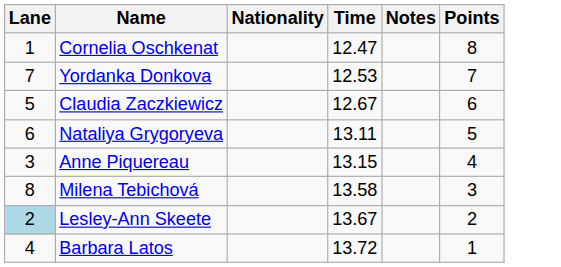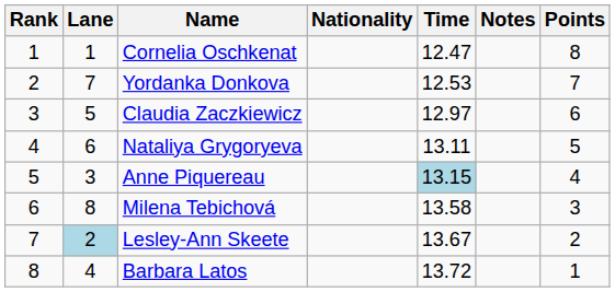+ column: Rank | 1 | 2 | 3 | 4 | 5 | 6 | 7 | 8
Claudia Zaczkiewicz | Time: 12.67 -> 12.97
Anne Piquereau | Time: no background -> lightblue background
